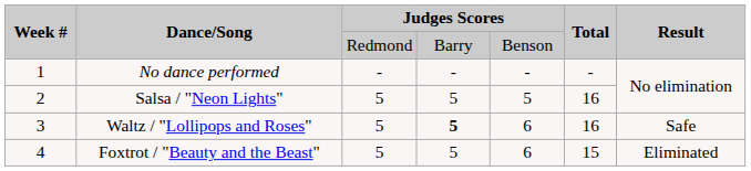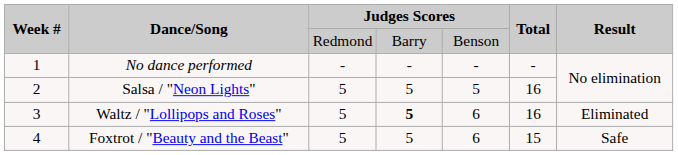Waltz / "Lollipops and Roses" | Result: Safe -> Eliminated
Foxtrot / "Beauty and the Beast" | Result: Eliminated -> Safe
